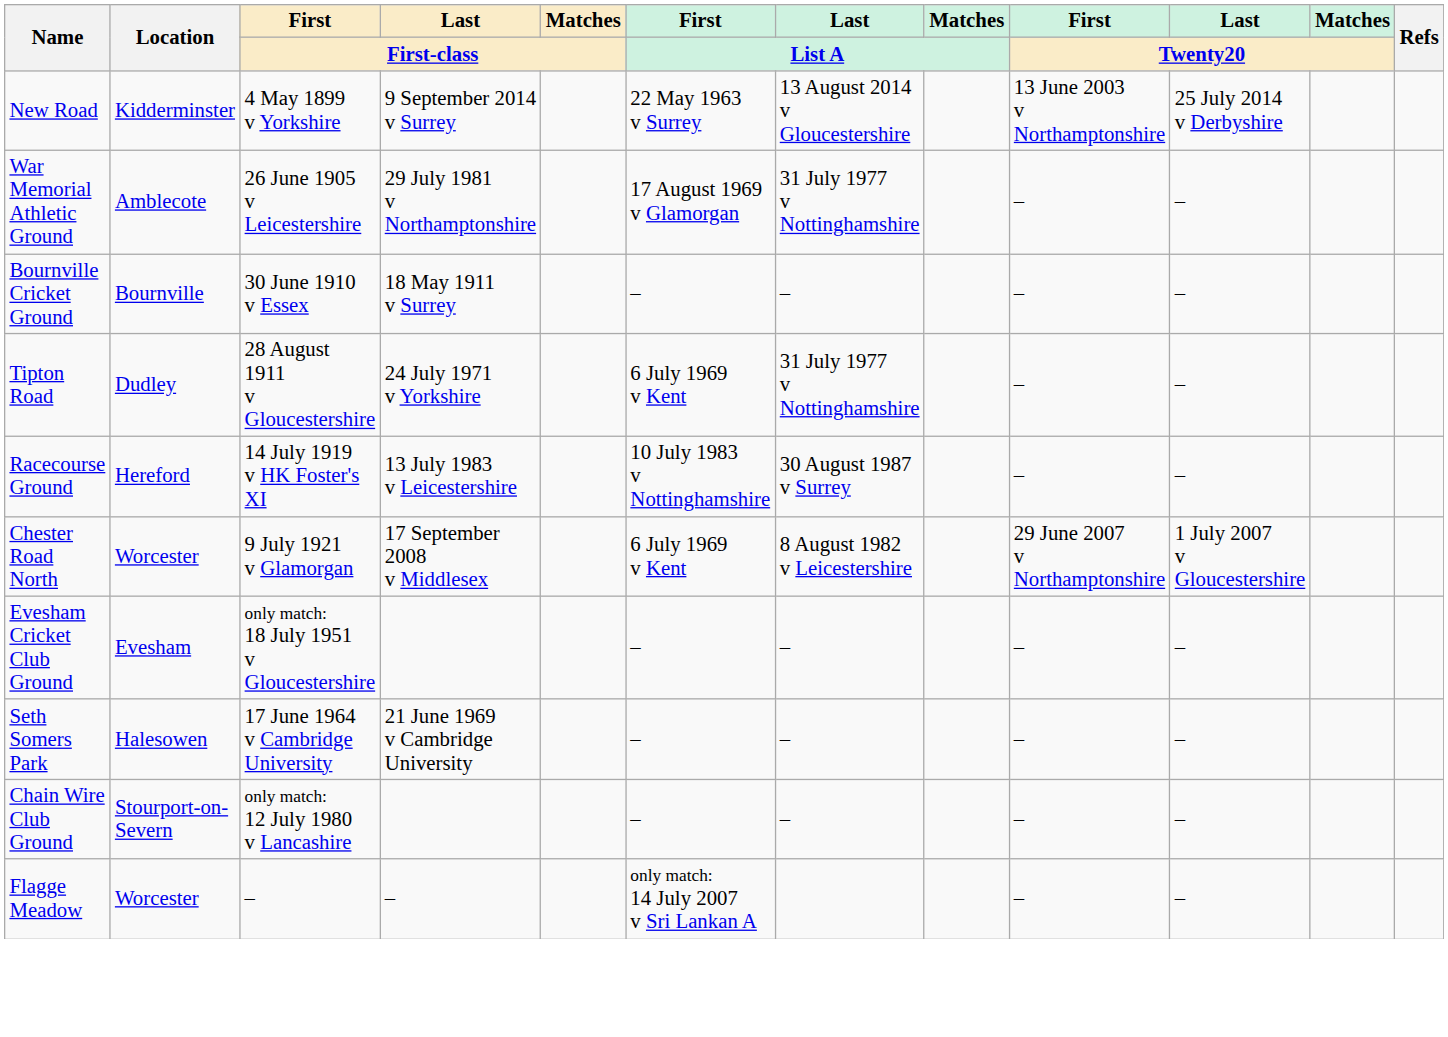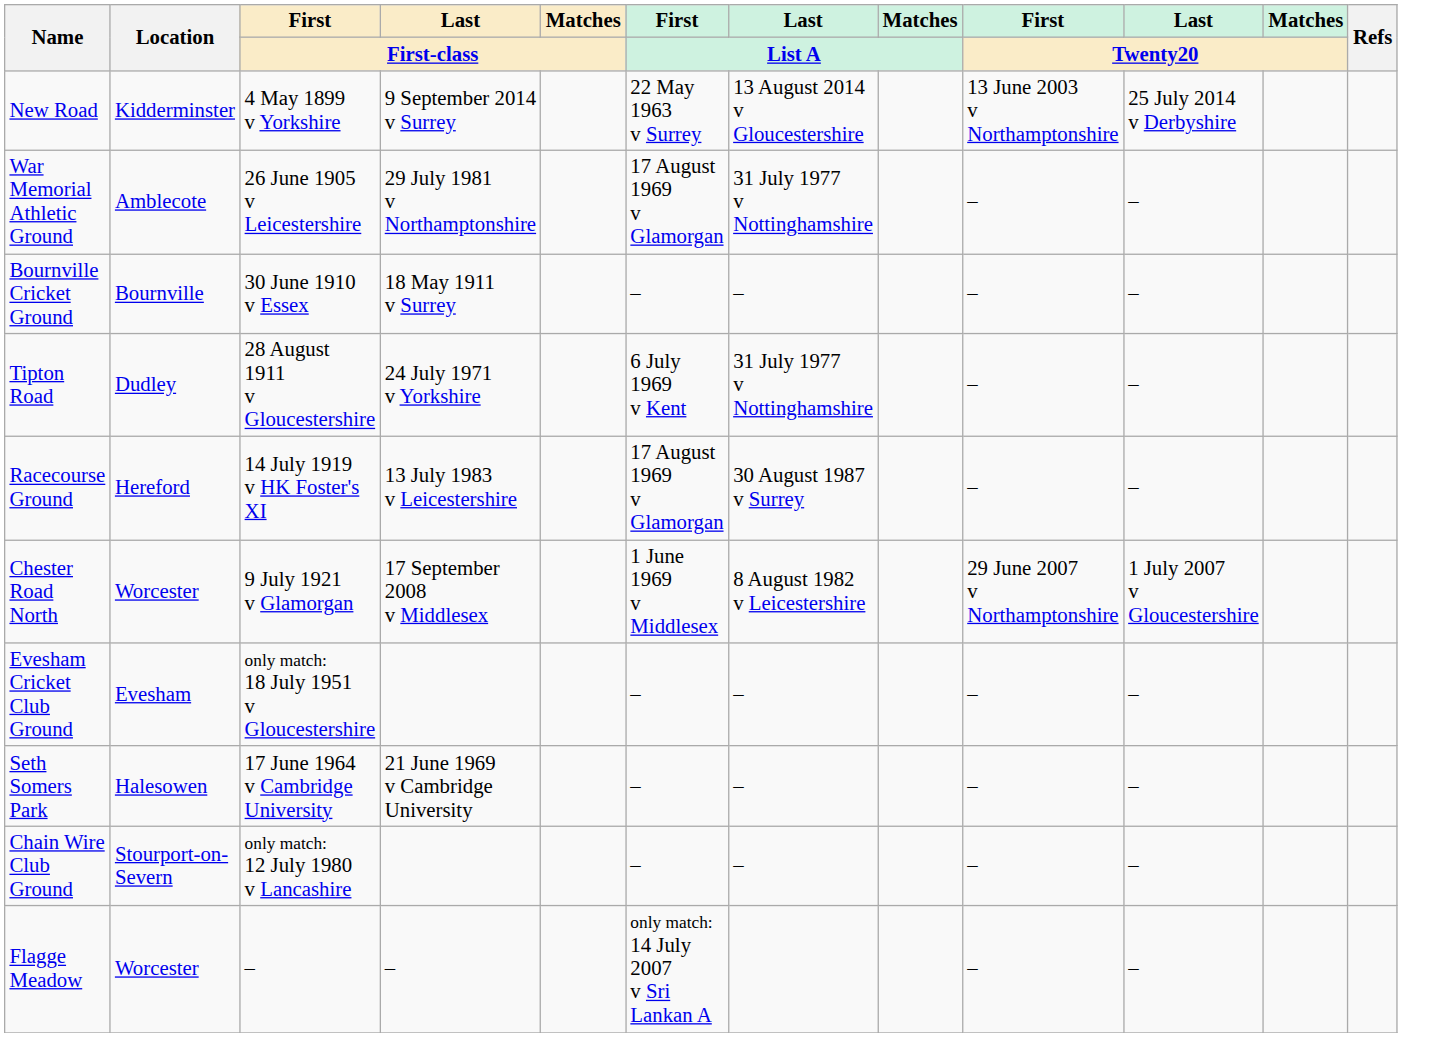Racecourse Ground | First / List A: 10 July 1983 v Nottinghamshire -> 17 August 1969 v Glamorgan
Chester Road North | First / List A: 6 July 1969 v Kent -> 1 June 1969 v Middlesex
